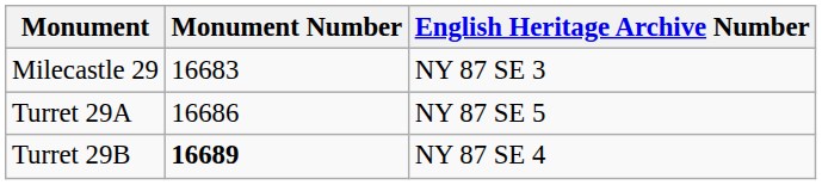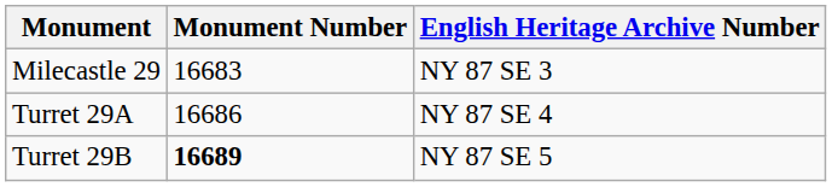Turret 29A | English Heritage Archive Number: NY 87 SE 5 -> NY 87 SE 4
Turret 29B | English Heritage Archive Number: NY 87 SE 4 -> NY 87 SE 5
